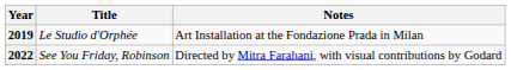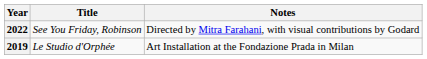rows swapped: 2019 <-> 2022
